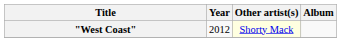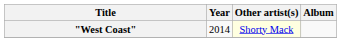"West Coast" | Year: 2012 -> 2014
